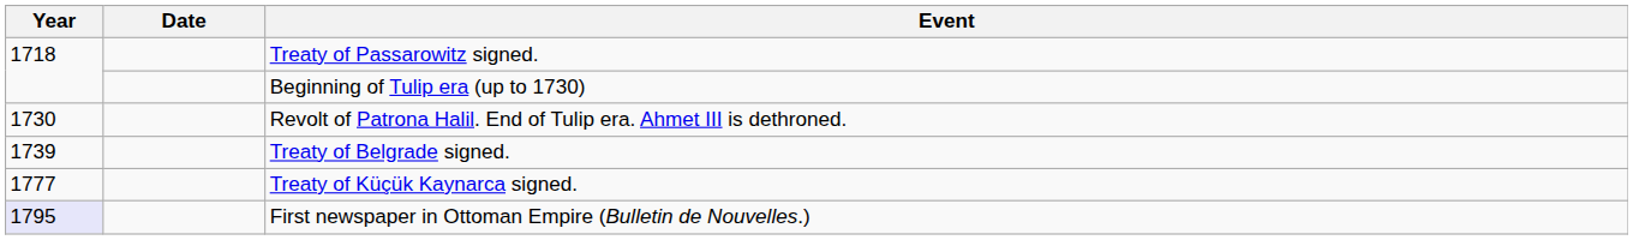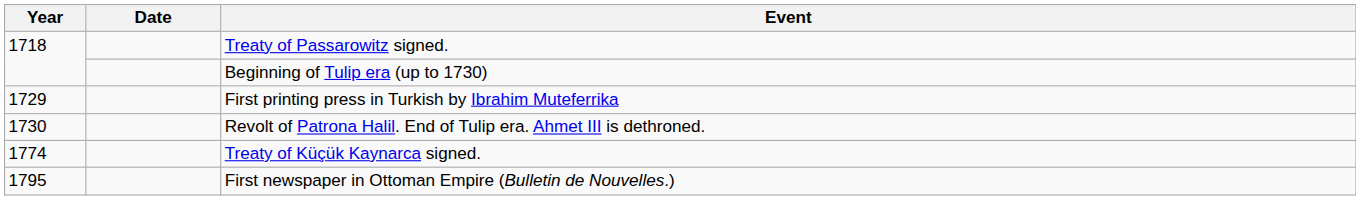+ row: 1729 | First printing press in Turkish by Ibrahim Muteferrika
- row: 1739 | Treaty of Belgrade signed.
Treaty of Küçük Kaynarca signed. | Year: 1777 -> 1774
First newspaper in Ottoman Empire (Bulletin de Nouvelles.) | Year: lavender background -> no background
